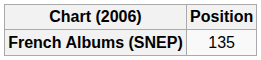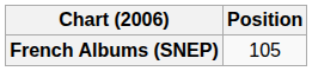French Albums (SNEP) | Position: 135 -> 105
